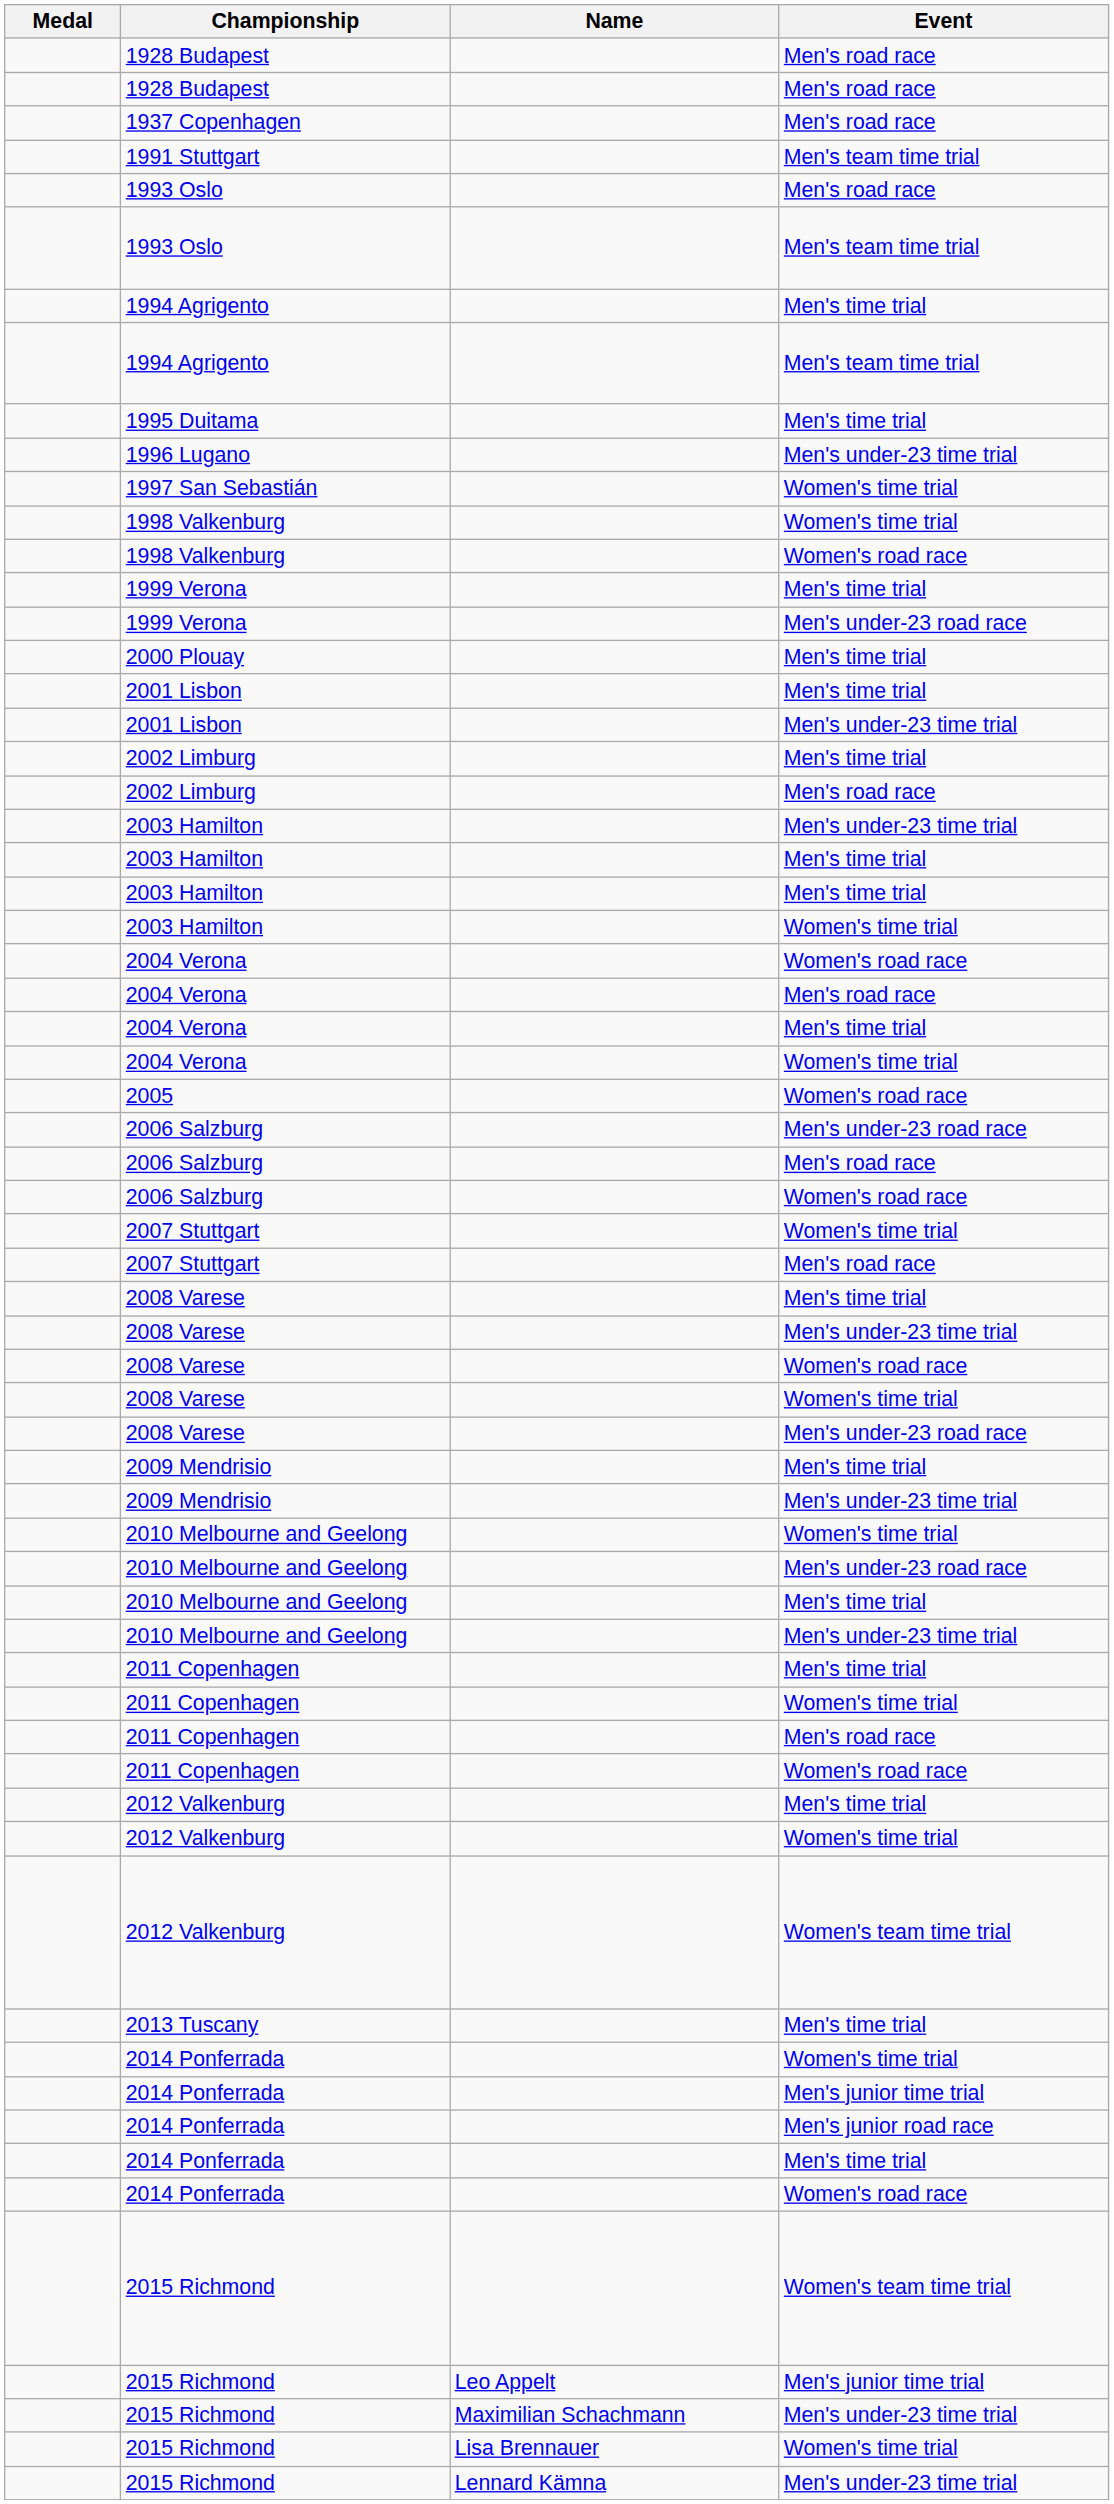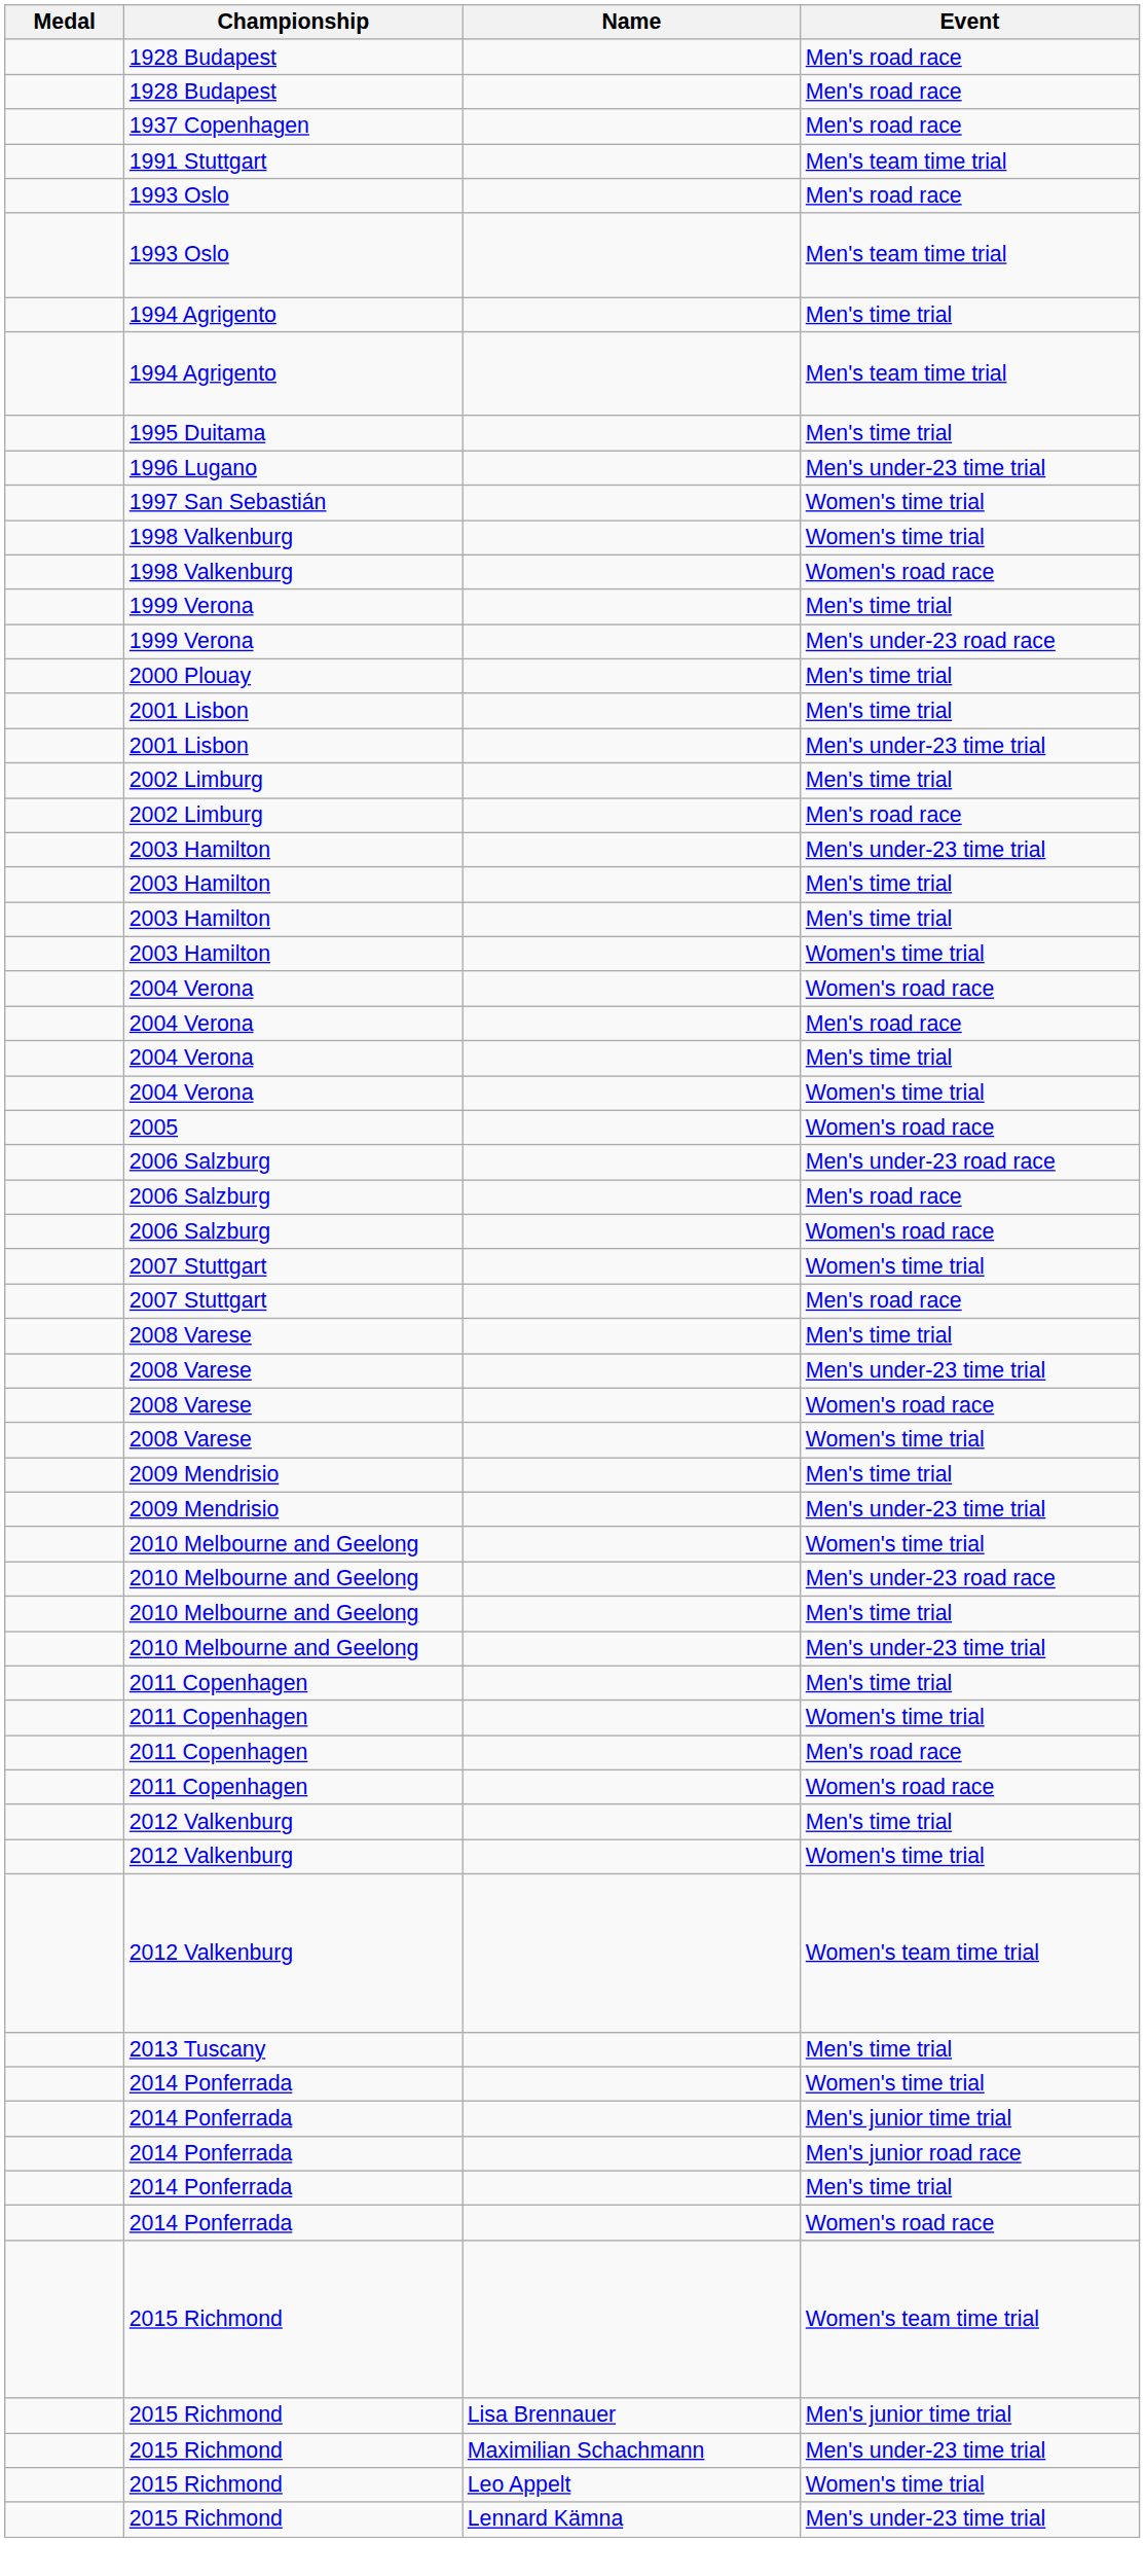- row: 2008 Varese | Men's under-23 road race
2015 Richmond / Men's junior time trial | Name: Leo Appelt -> Lisa Brennauer
2015 Richmond / Women's time trial | Name: Lisa Brennauer -> Leo Appelt
